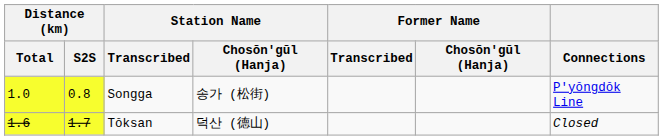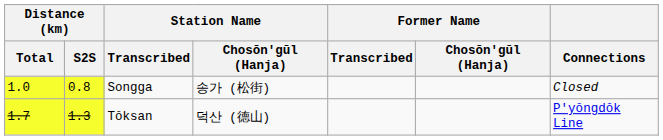Songga | Connections: P'yŏngdŏk Line -> Closed
Tŏksan | Distance (km) / Total: 1.6 -> 1.7
Tŏksan | Distance (km) / S2S: 1.7 -> 1.3
Tŏksan | Connections: Closed -> P'yŏngdŏk Line
